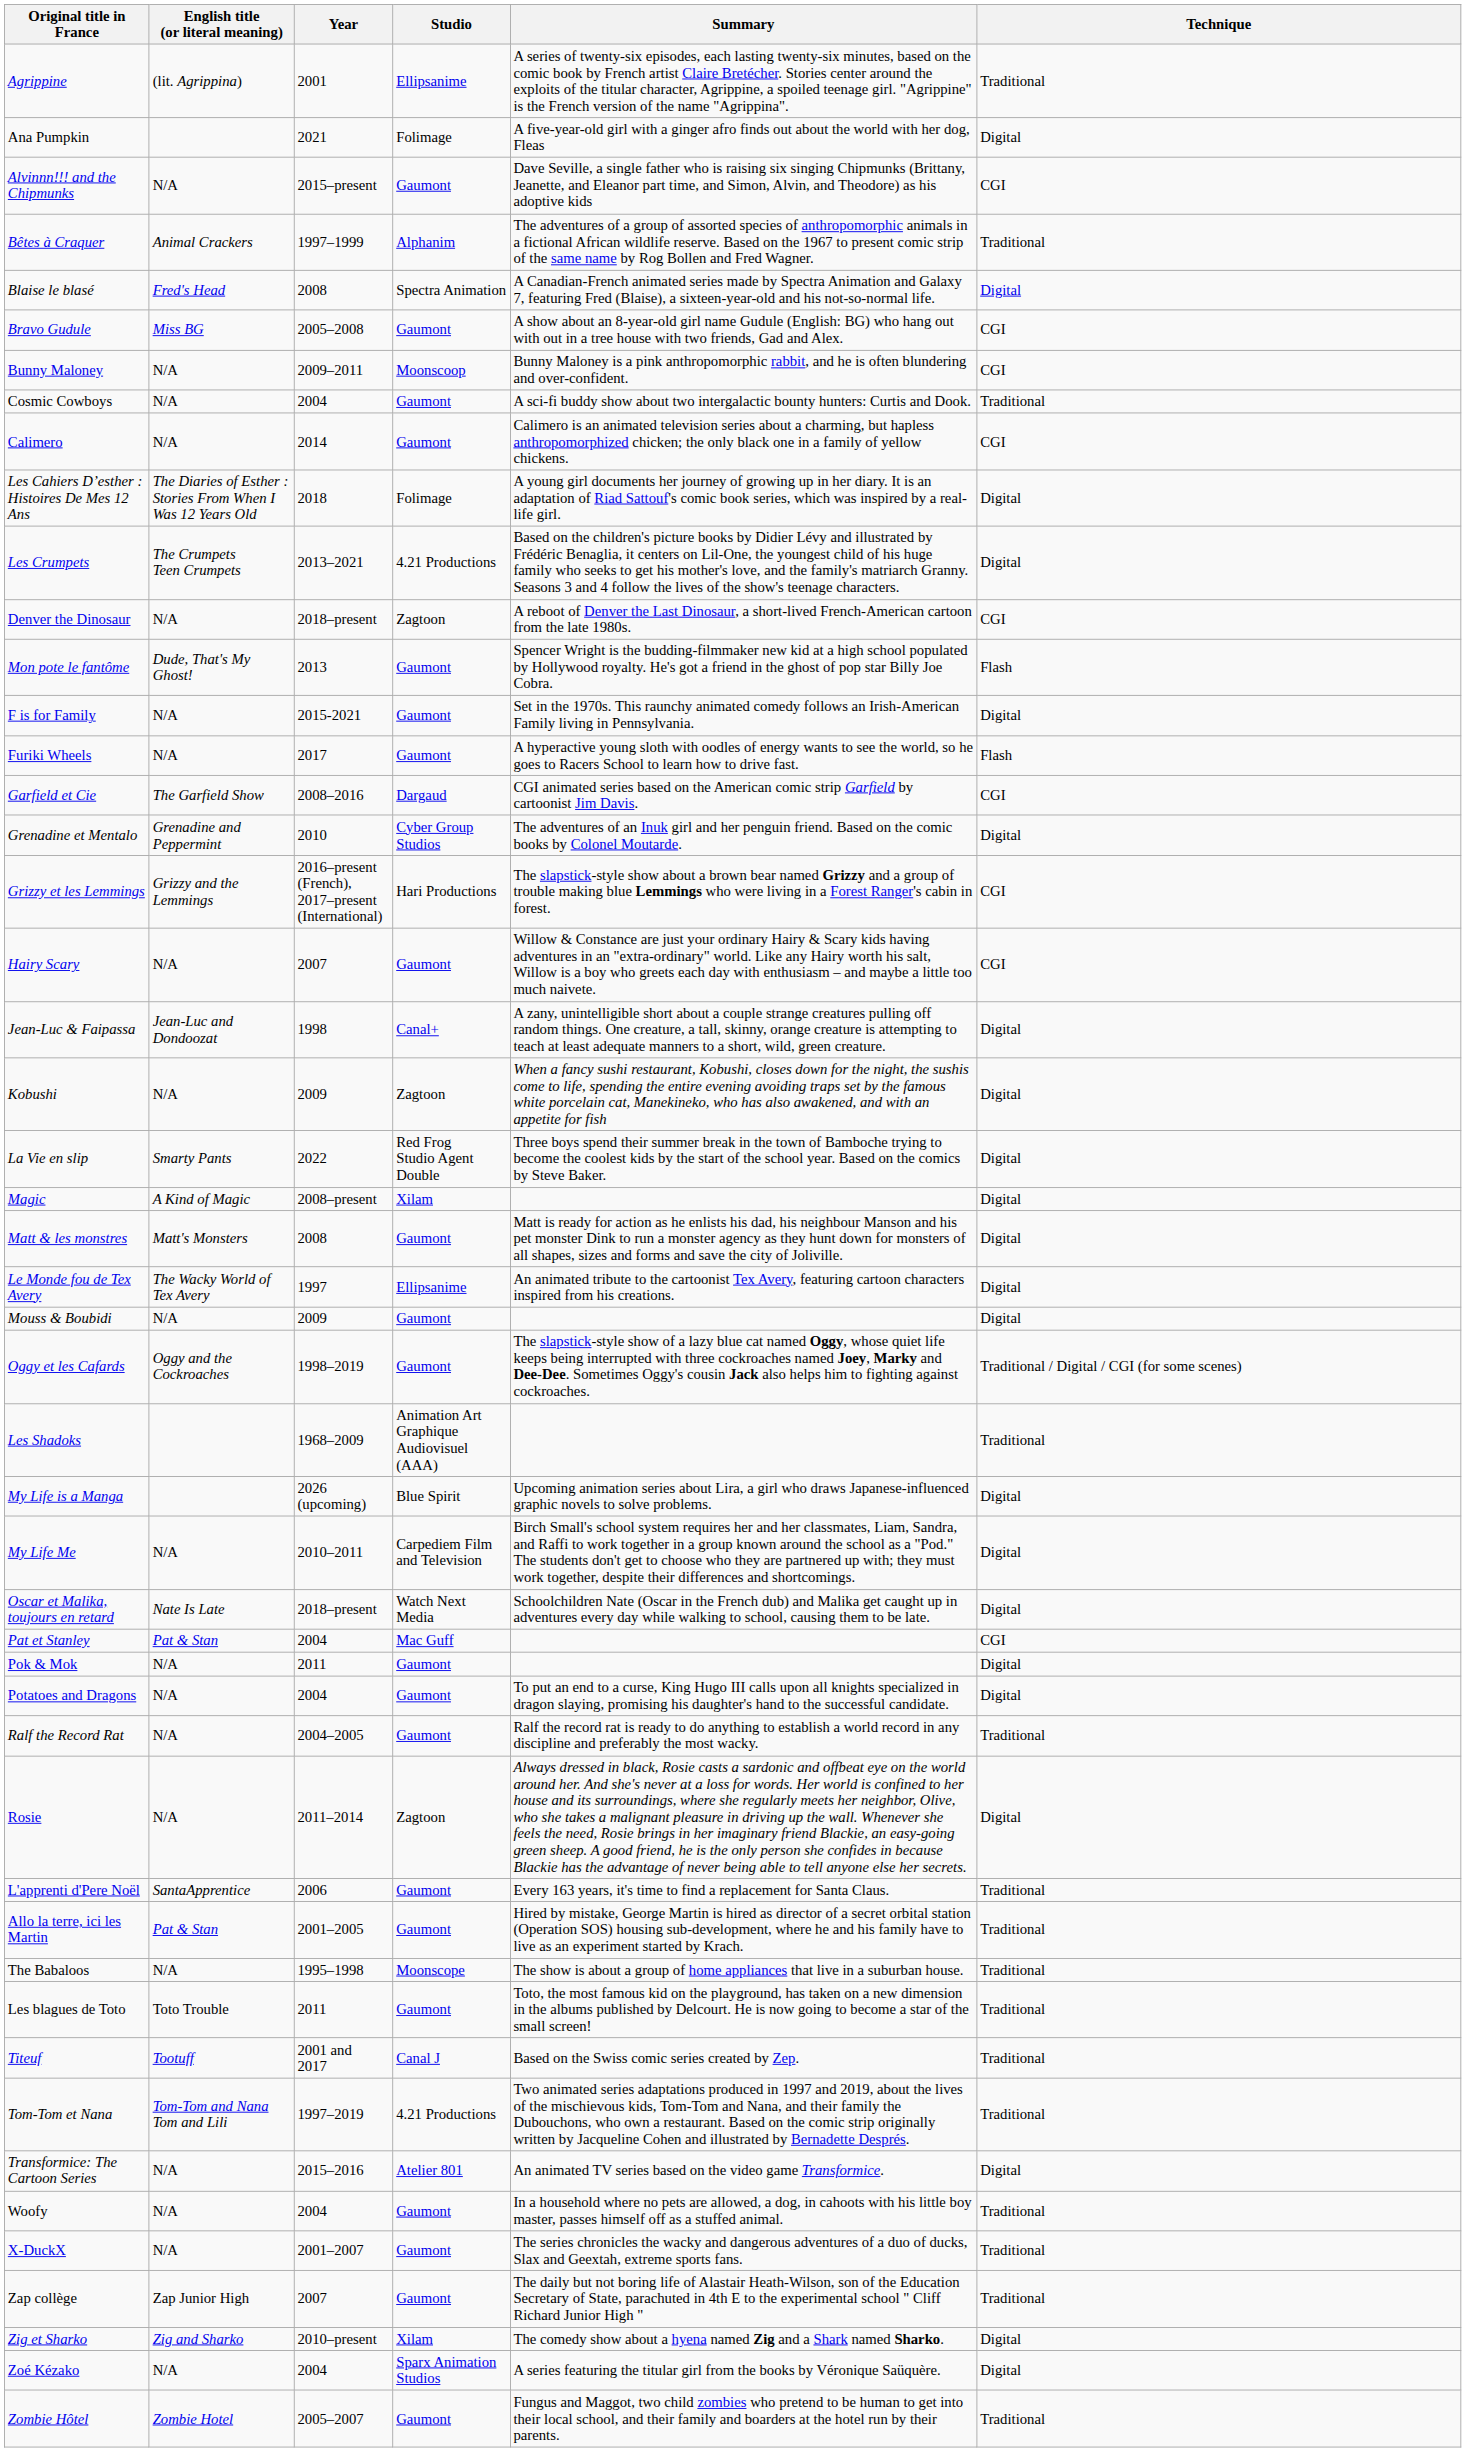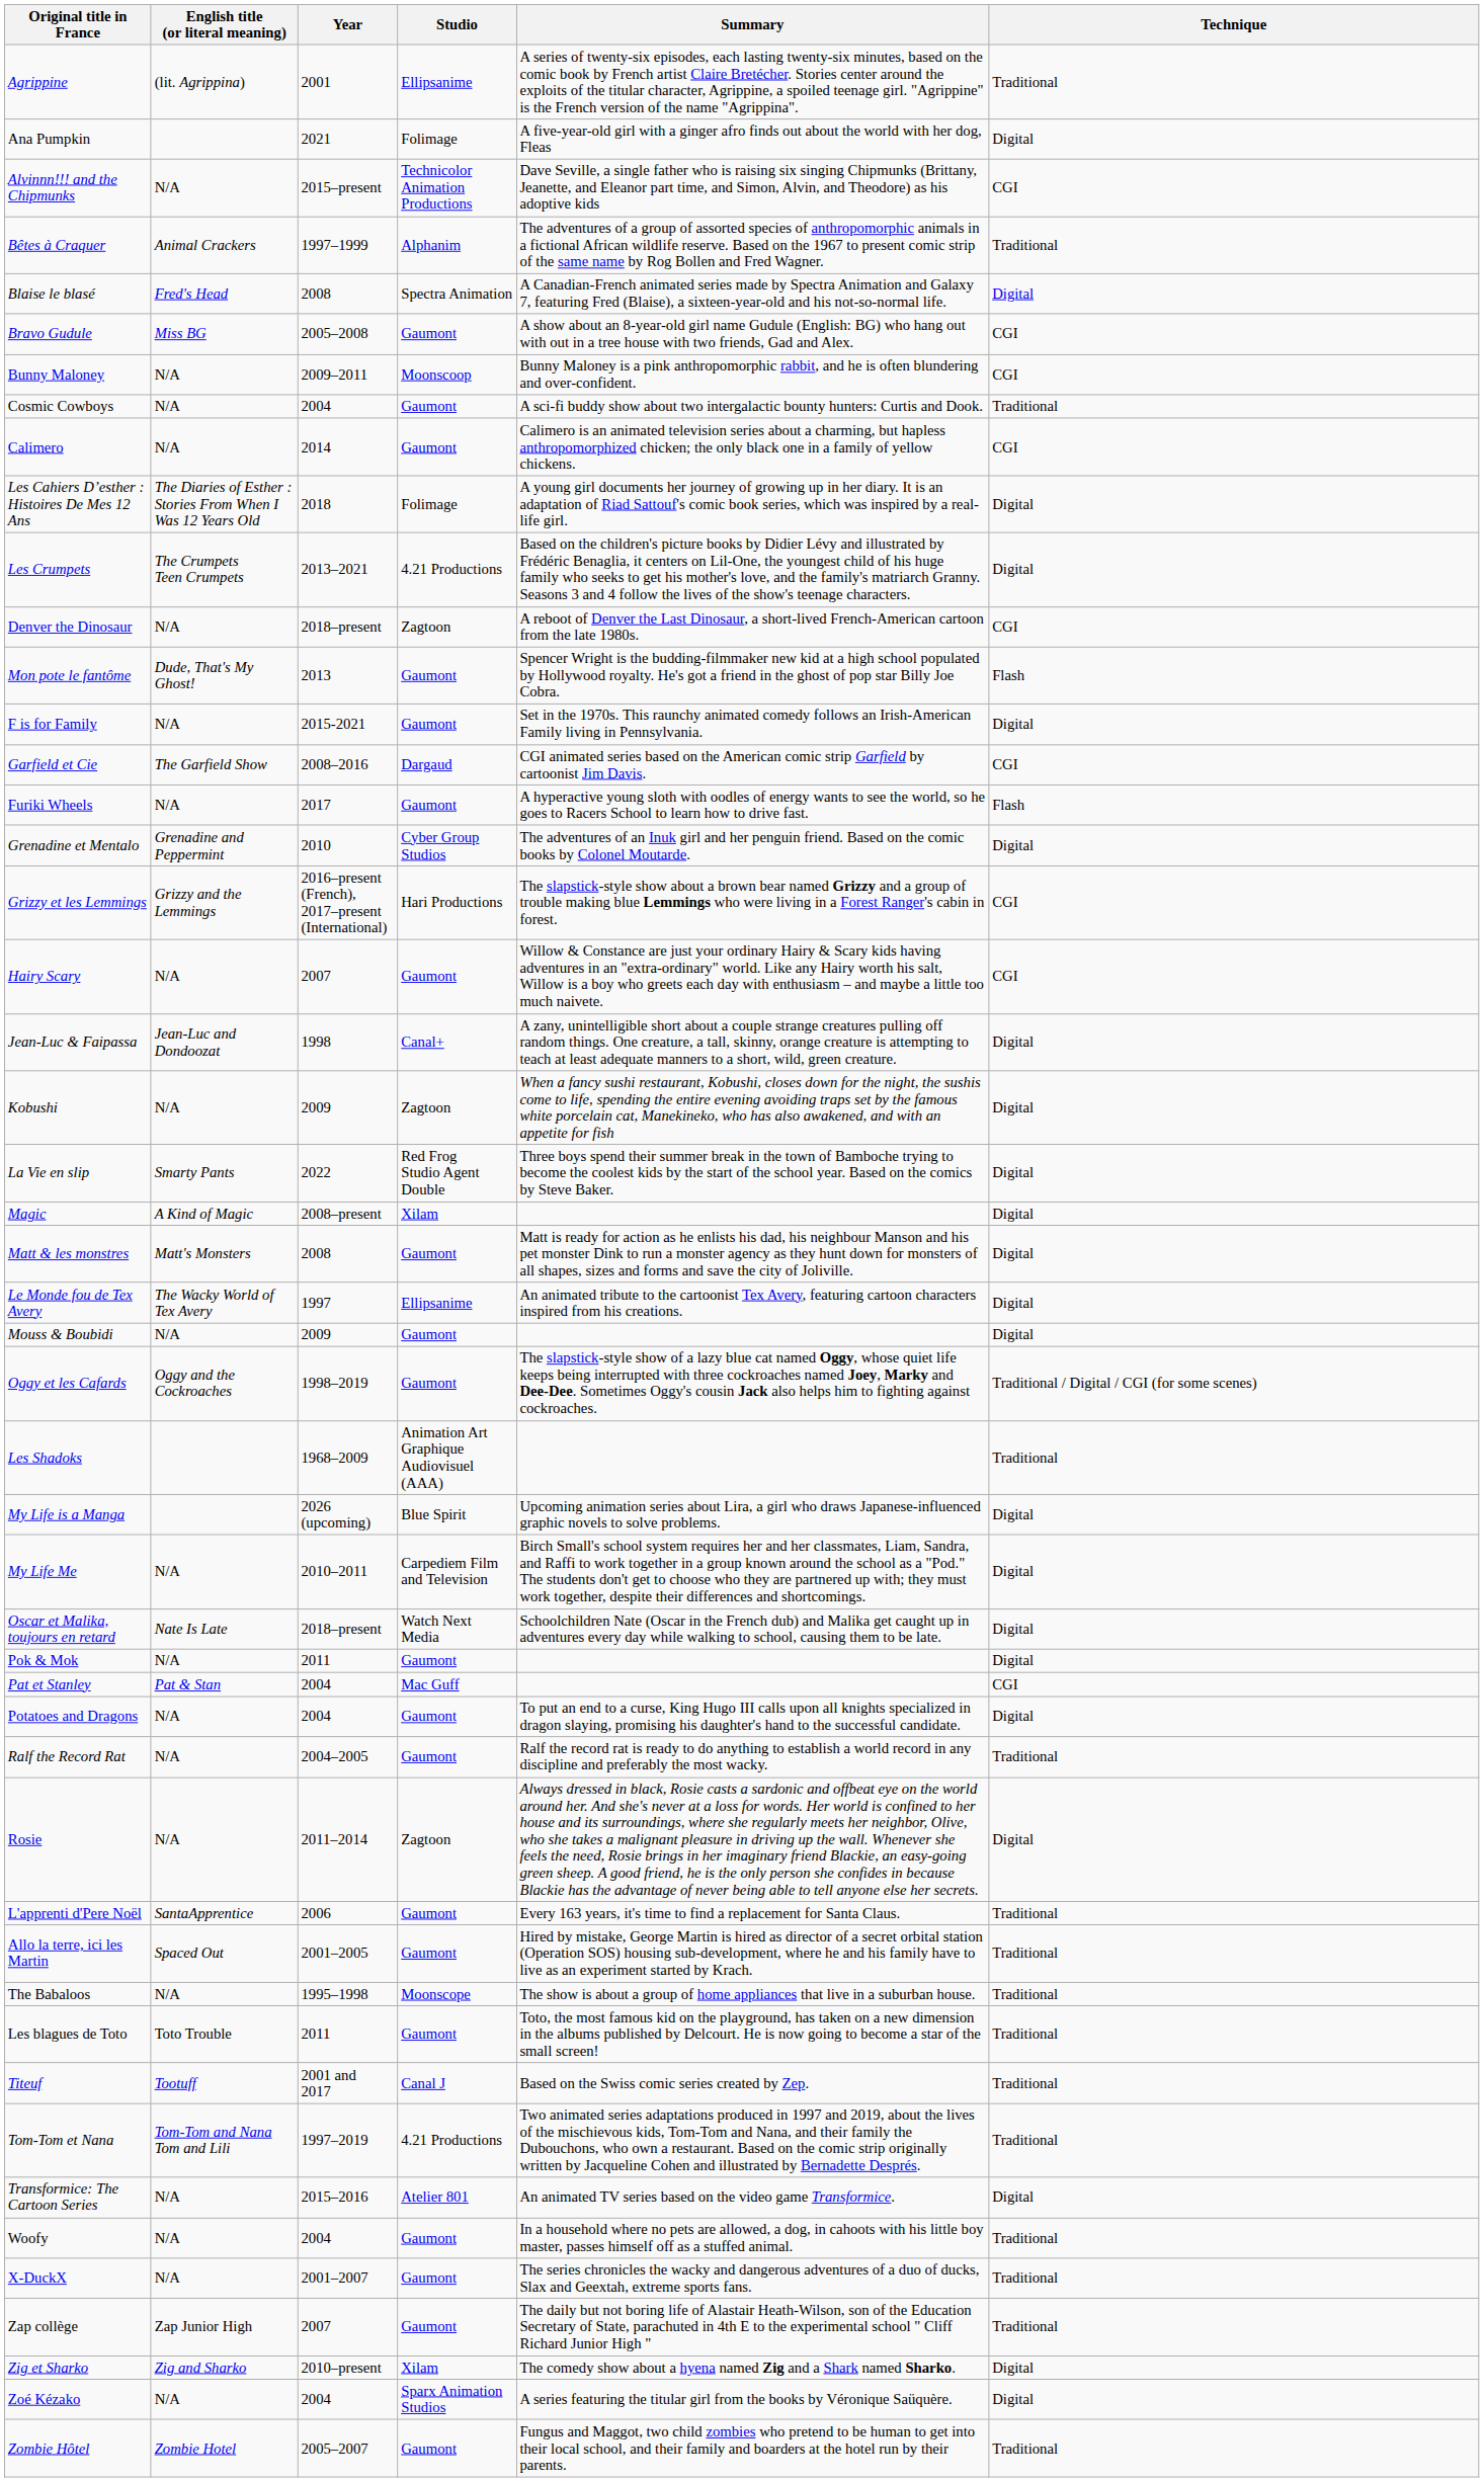Alvinnn!!! and the Chipmunks | Studio: Gaumont -> Technicolor Animation Productions
rows swapped: Furiki Wheels <-> Garfield et Cie
rows swapped: Pok & Mok <-> Pat et Stanley
Allo la terre, ici les Martin | English title (or literal meaning): Pat & Stan -> Spaced Out
